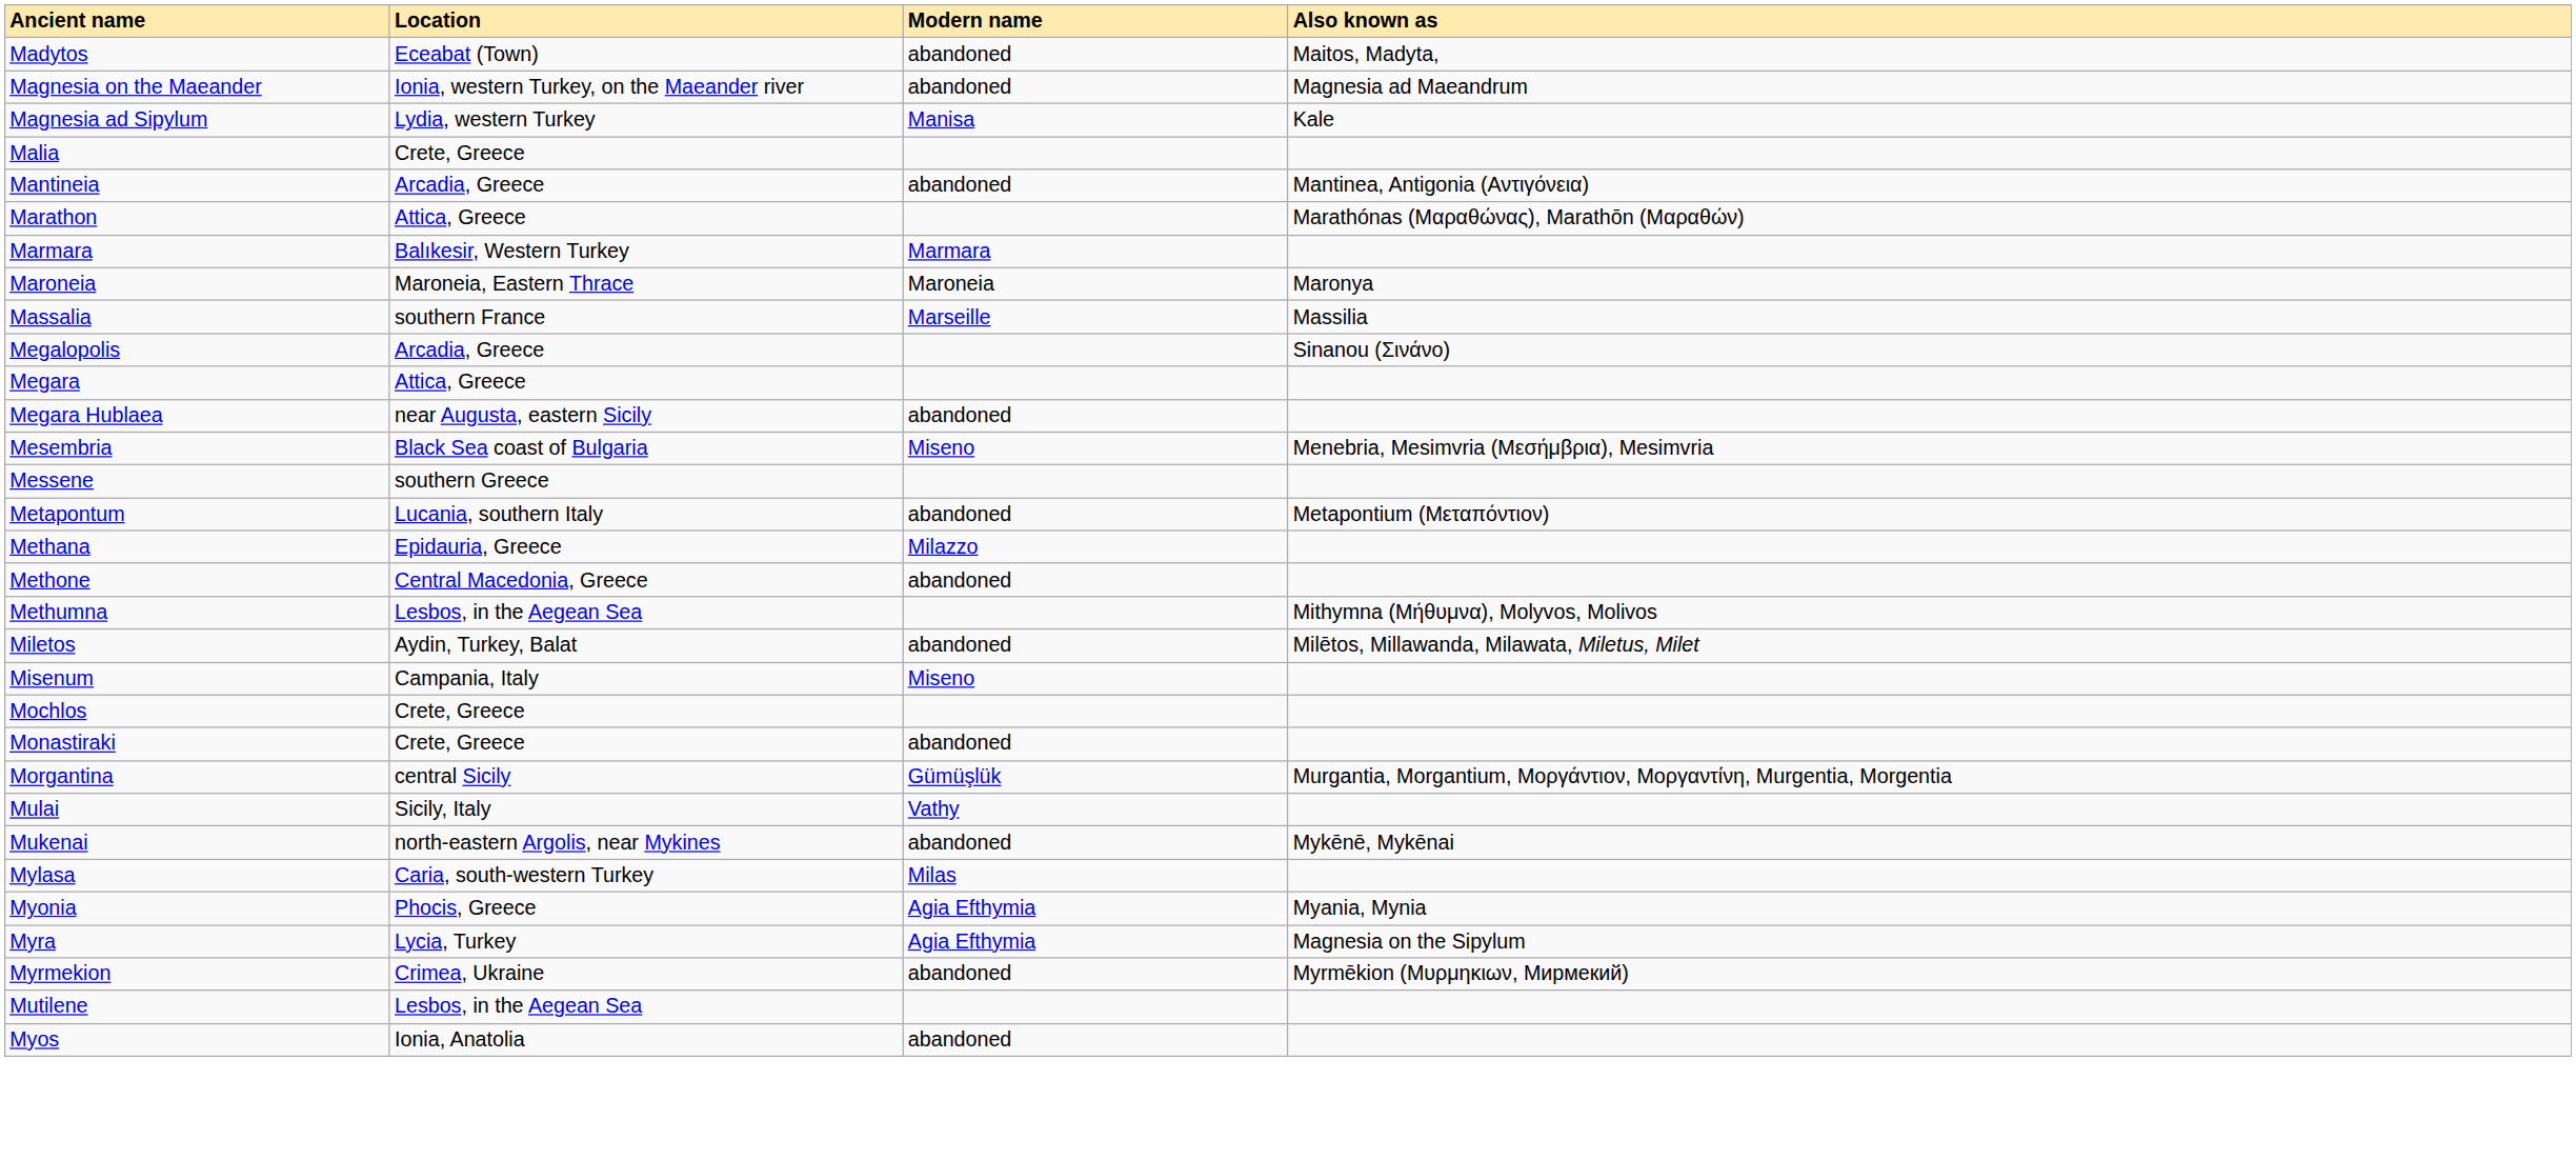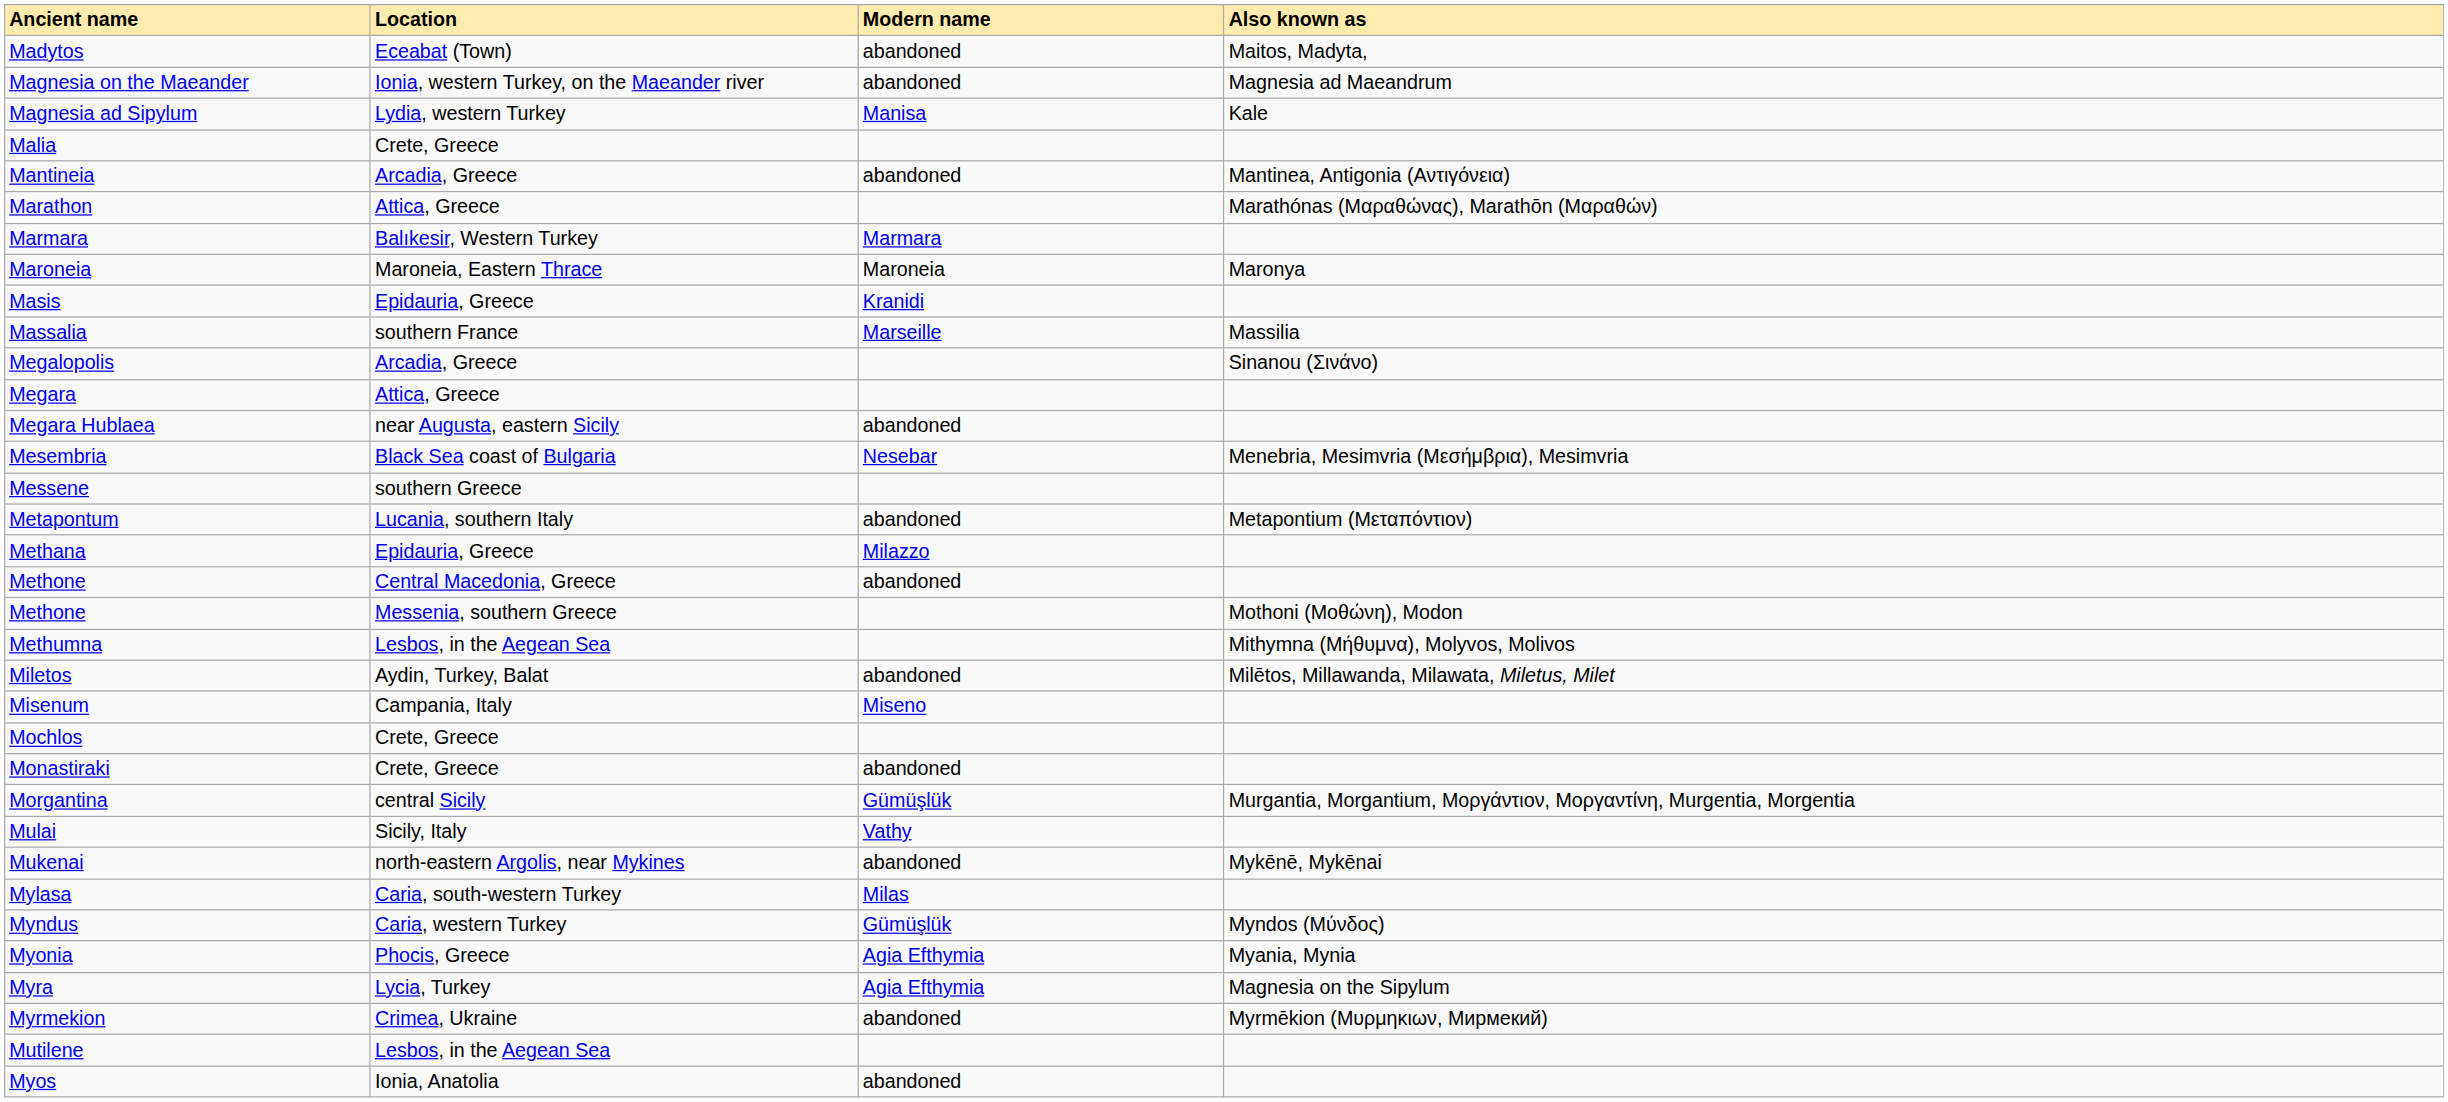+ row: Masis | Epidauria, Greece | Kranidi
Mesembria | Modern name: Miseno -> Nesebar
+ row: Methone | Messenia, southern Greece | Mothoni (Μοθώνη), Modon
+ row: Myndus | Caria, western Turkey | Gümüşlük | Myndos (Μύνδος)
